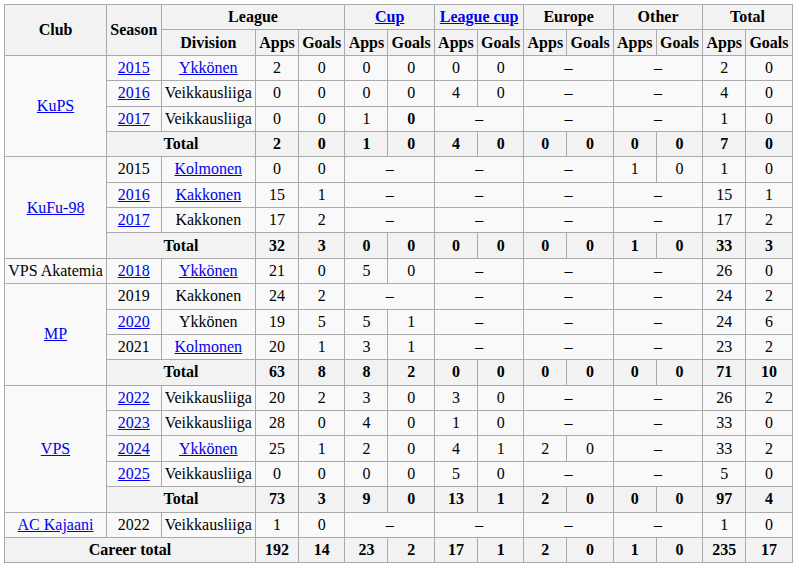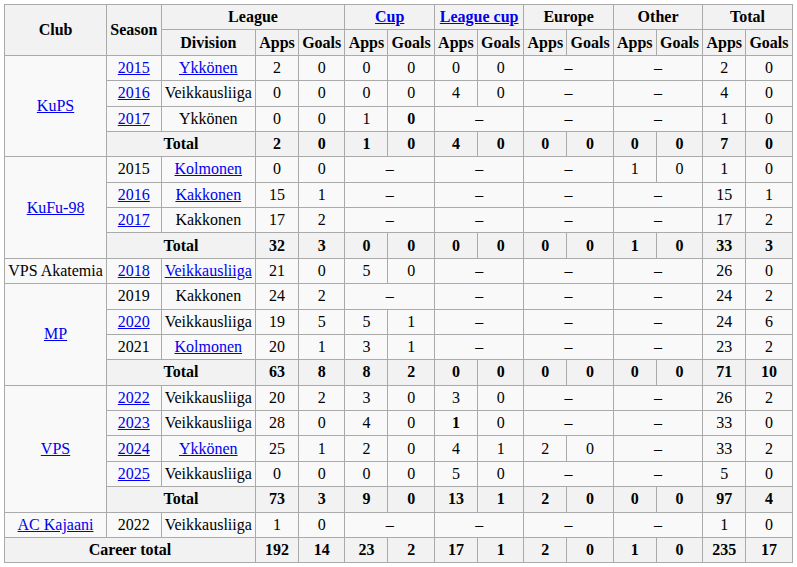2017 / 0 | League / Division: Veikkausliiga -> Ykkönen
2018 | League / Division: Ykkönen -> Veikkausliiga
2020 | League / Division: Ykkönen -> Veikkausliiga
2023 | League cup / Apps: normal -> bold
